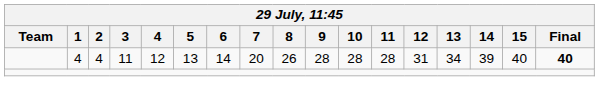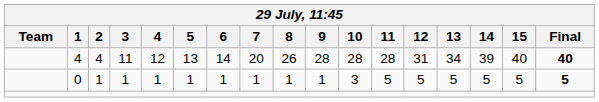+ row: 0 | 1 | 1 | 1 | 1 | 1 | 1 | 1 | 1 | 3 | 5 | 5 | 5 | 5 | 5 | 5
